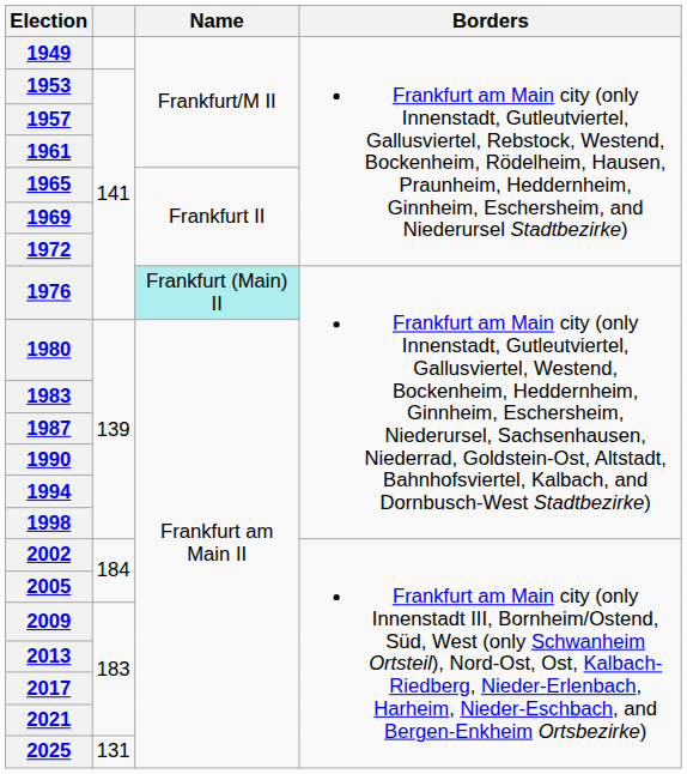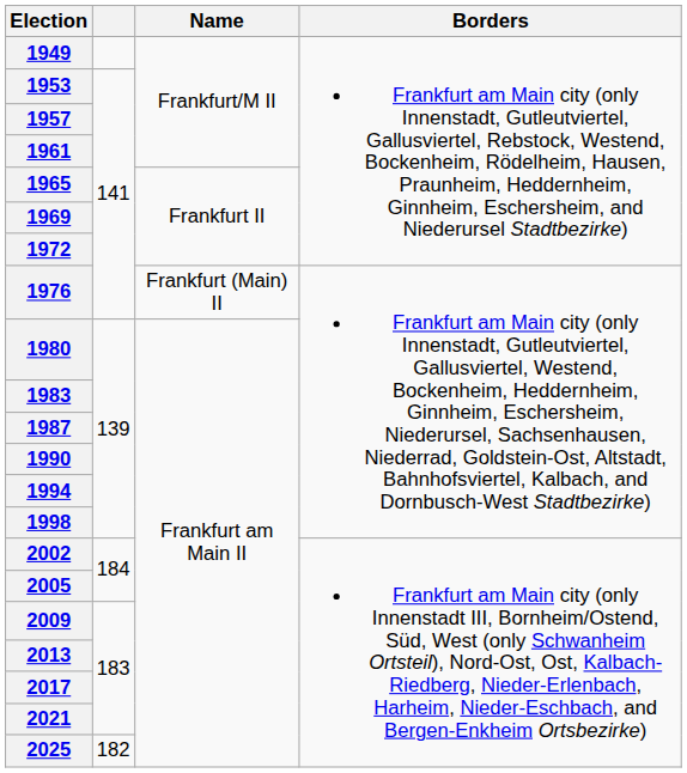1976 | Name: paleturquoise background -> no background
2025 | column 2: 131 -> 182
